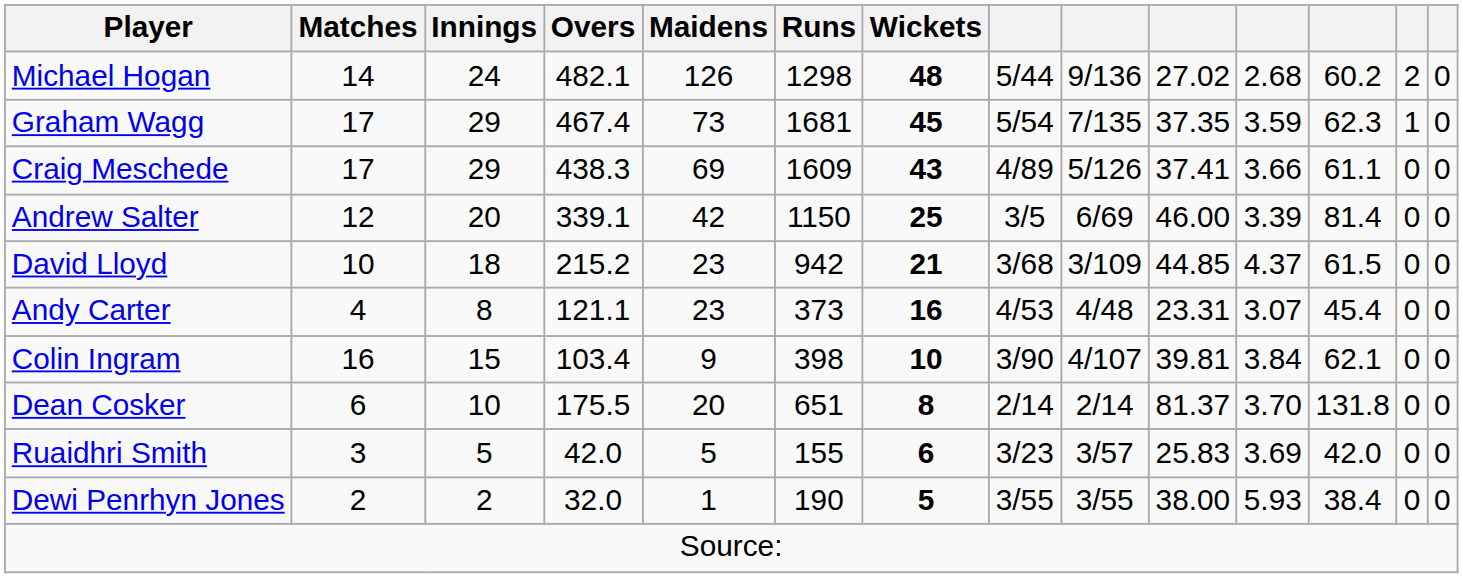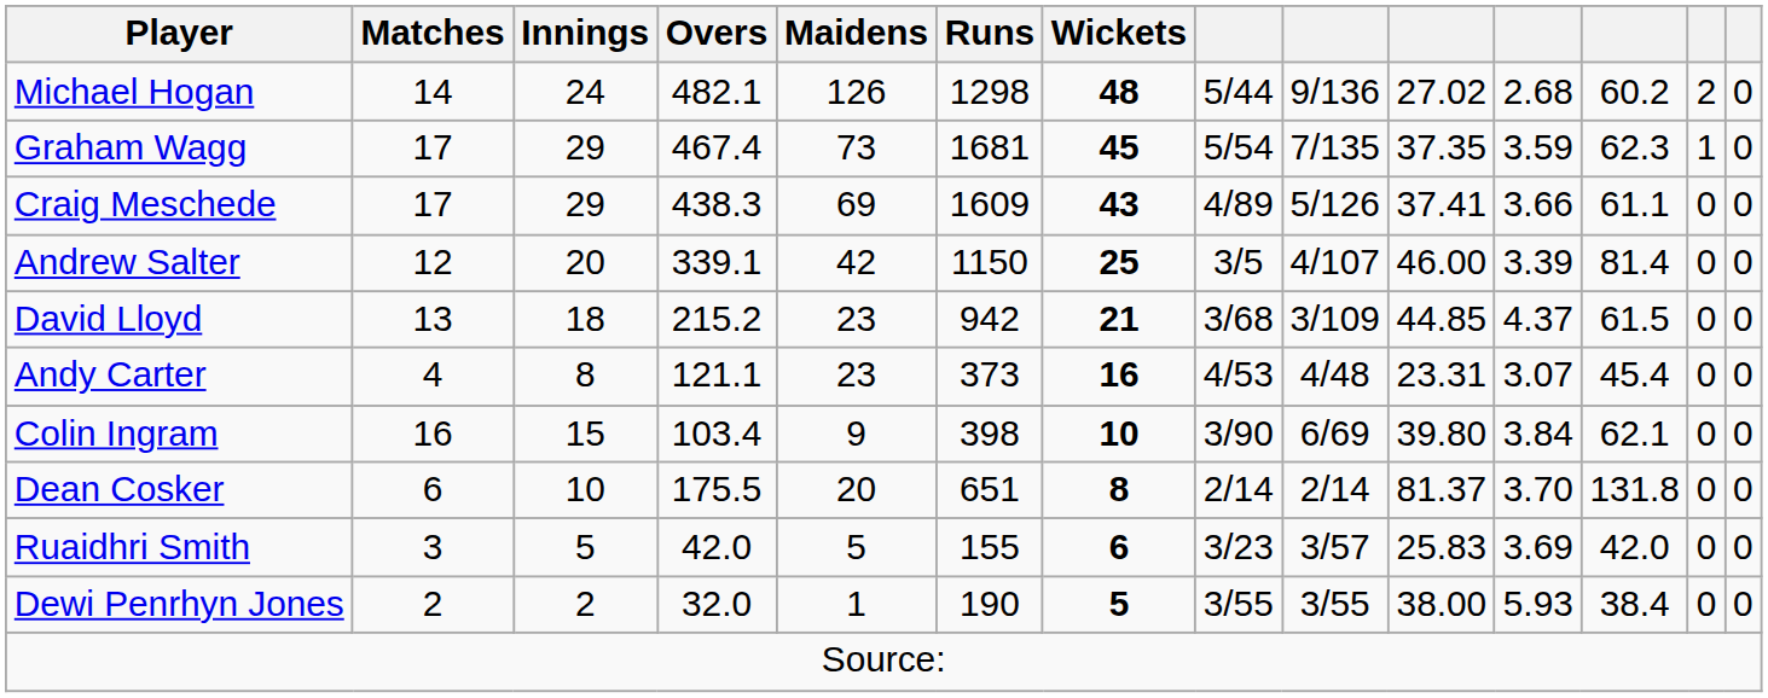Andrew Salter | column 9: 6/69 -> 4/107
David Lloyd | Matches: 10 -> 13
Colin Ingram | column 9: 4/107 -> 6/69
Colin Ingram | column 10: 39.81 -> 39.80
